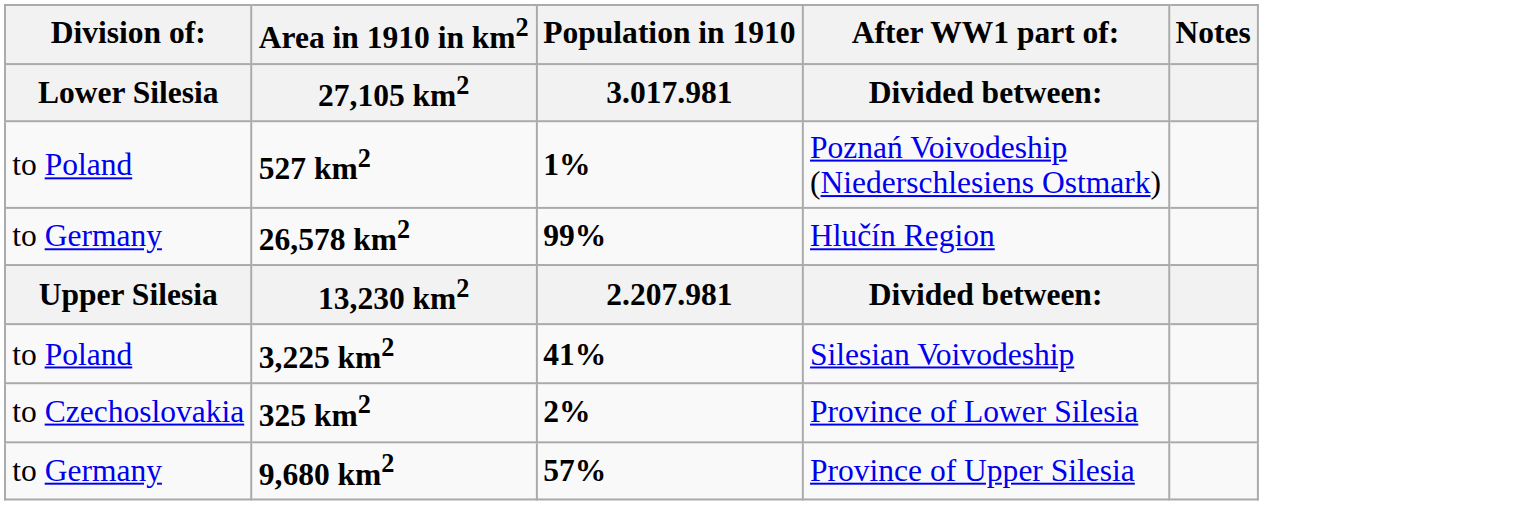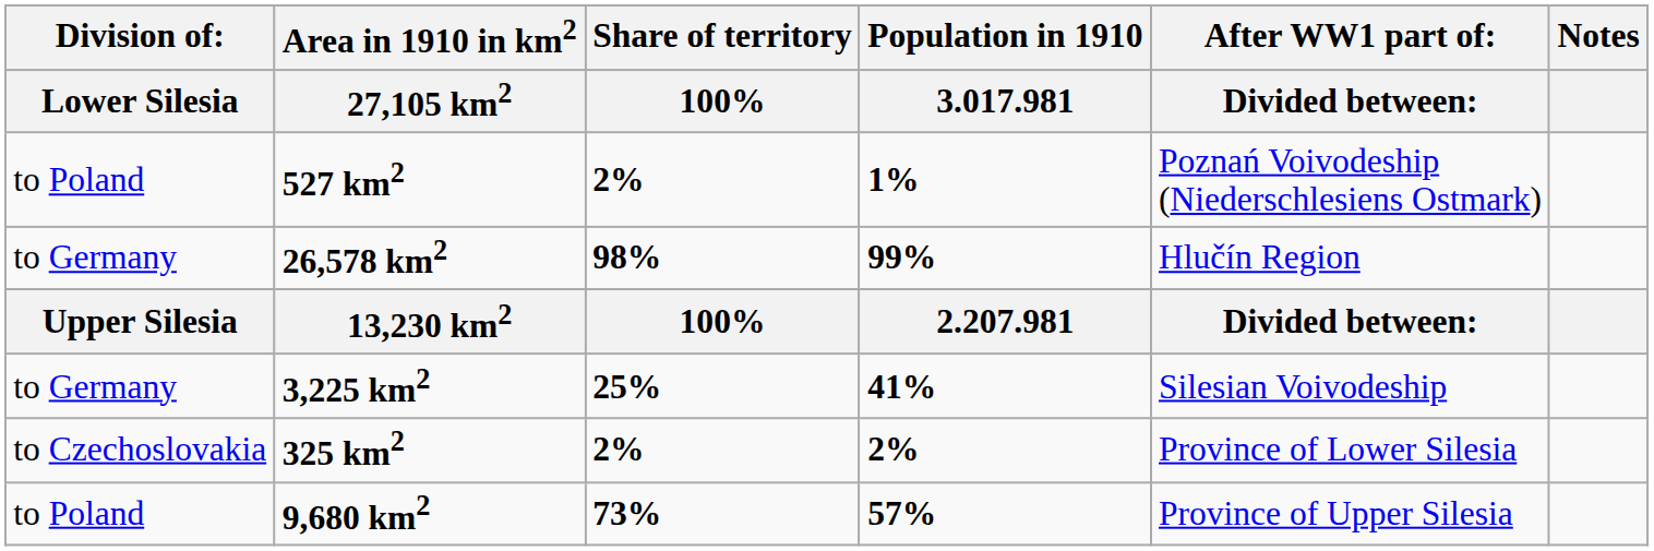+ column: Share of territory | 100% | 2% | 98% | 100% | 25% | 2% | 73%
3,225 km2 | column 1: to Poland -> to Germany
9,680 km2 | column 1: to Germany -> to Poland
